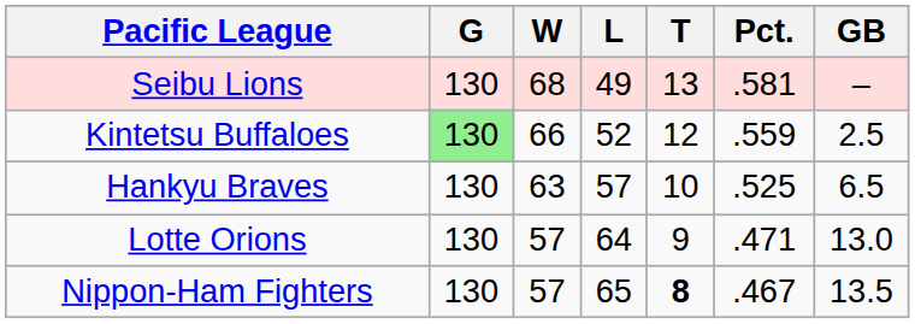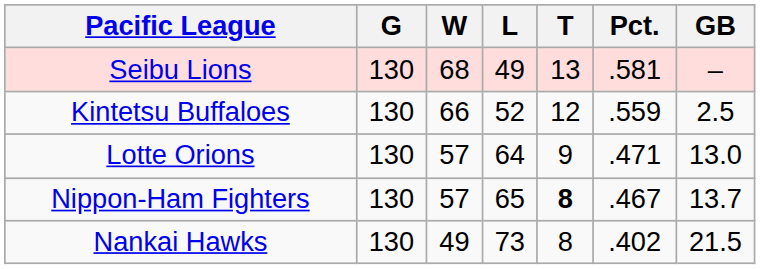Kintetsu Buffaloes | G: lightgreen background -> no background
- row: Hankyu Braves | 130 | 63 | 57 | 10 | .525 | 6.5
Nippon-Ham Fighters | GB: 13.5 -> 13.7
+ row: Nankai Hawks | 130 | 49 | 73 | 8 | .402 | 21.5
